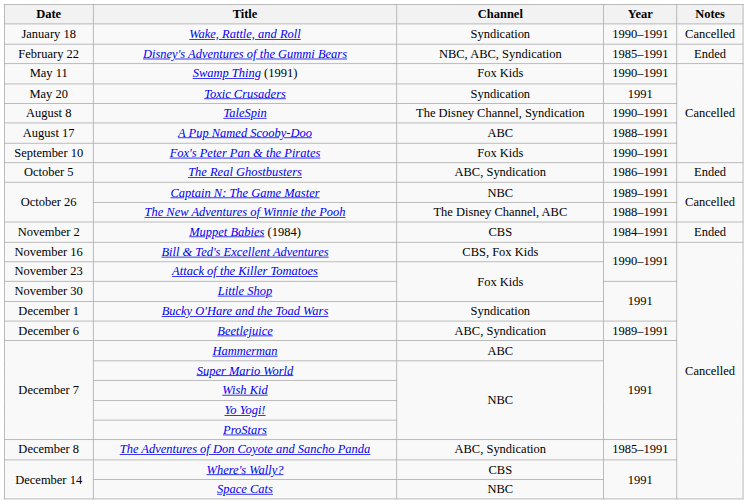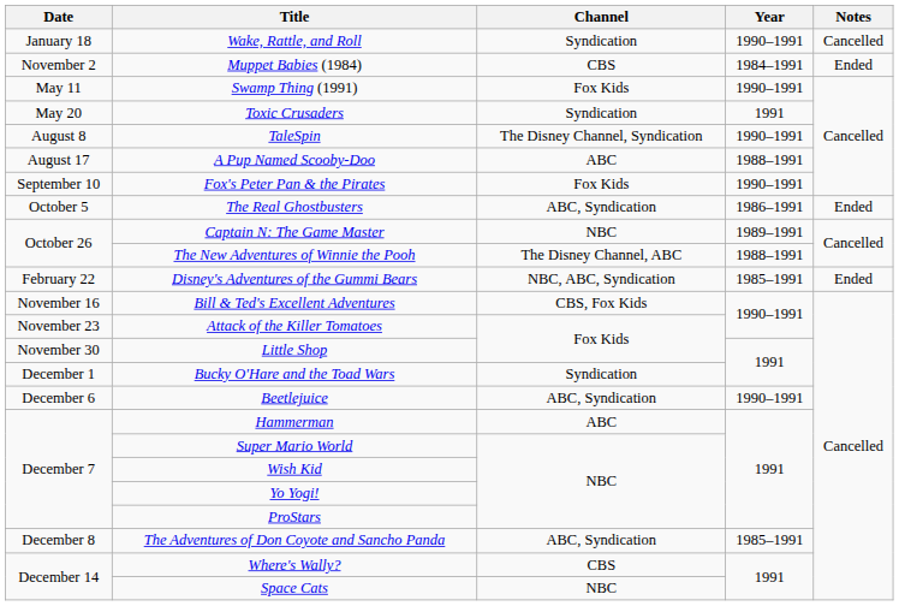rows swapped: Disney's Adventures of the Gummi Bears <-> Muppet Babies (1984)
Beetlejuice | Year: 1989–1991 -> 1990–1991
